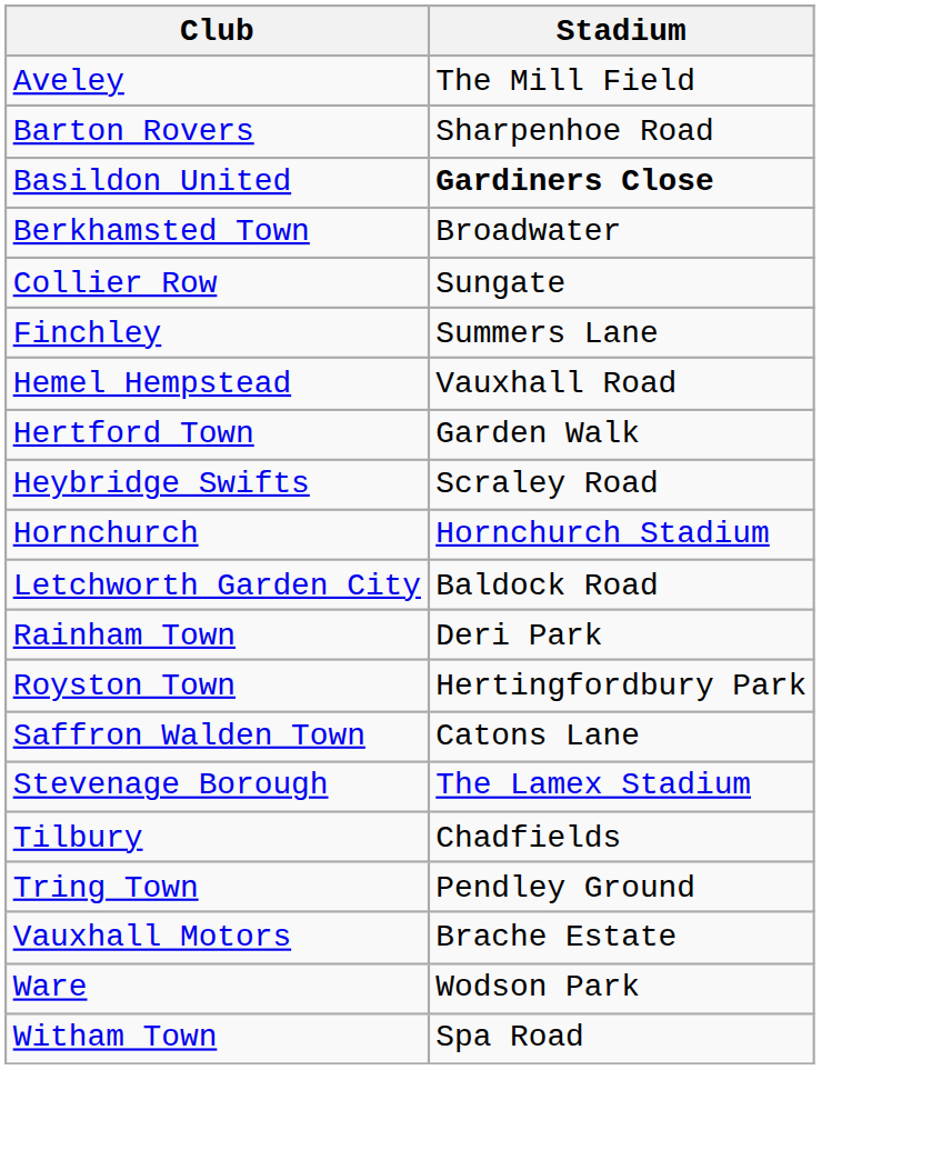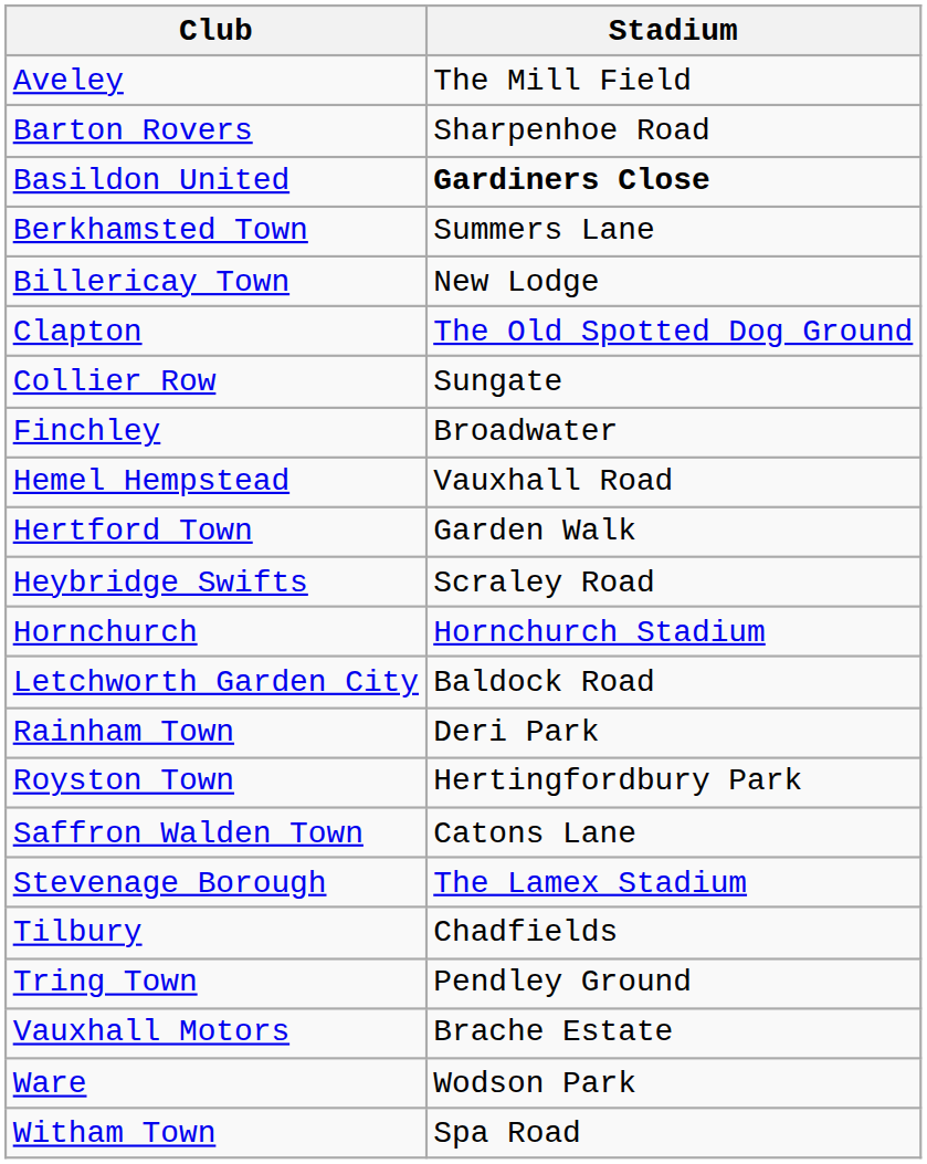Berkhamsted Town | Stadium: Broadwater -> Summers Lane
+ row: Billericay Town | New Lodge
+ row: Clapton | The Old Spotted Dog Ground
Finchley | Stadium: Summers Lane -> Broadwater
